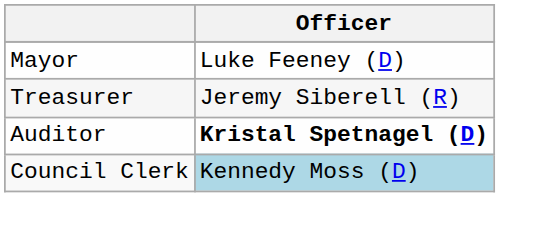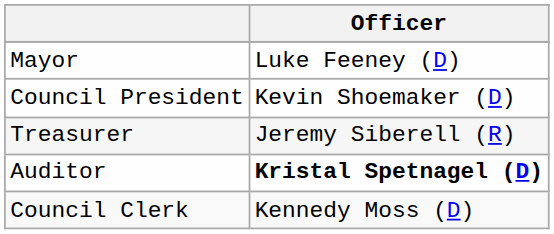+ row: Council President | Kevin Shoemaker (D)
Council Clerk | Officer: lightblue background -> no background
